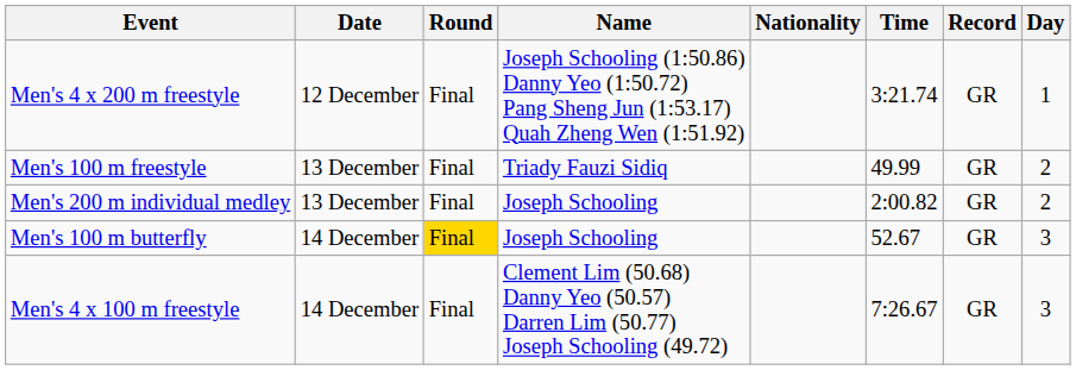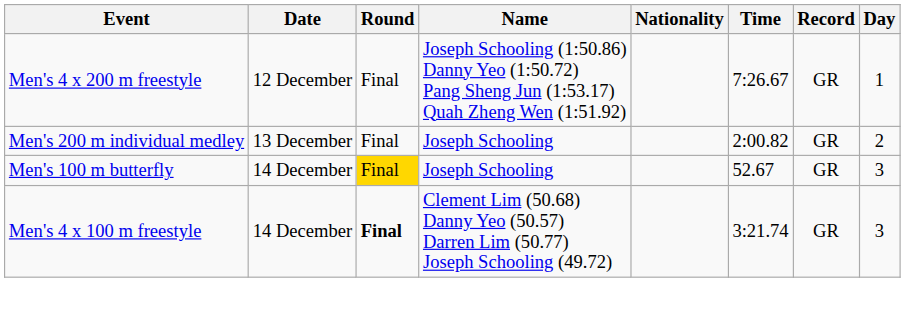Men's 4 x 200 m freestyle | Time: 3:21.74 -> 7:26.67
- row: Men's 100 m freestyle | 13 December | Final | Triady Fauzi Sidiq | 49.99 | GR | 2
Men's 4 x 100 m freestyle | Round: normal -> bold
Men's 4 x 100 m freestyle | Time: 7:26.67 -> 3:21.74
